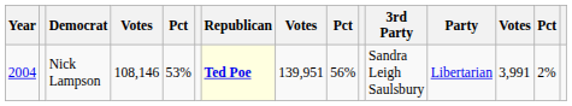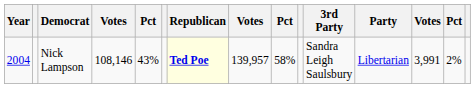Nick Lampson | column 5: 53% -> 43%
Nick Lampson | column 8: 139,951 -> 139,957
Nick Lampson | column 9: 56% -> 58%
